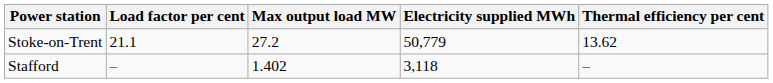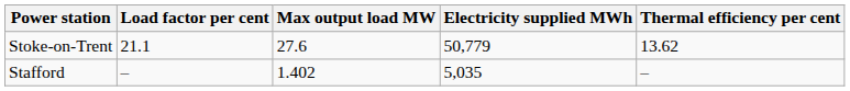Stoke-on-Trent | Max output load MW: 27.2 -> 27.6
Stafford | Electricity supplied MWh: 3,118 -> 5,035
